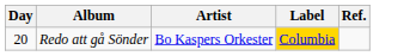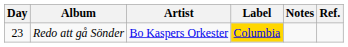+ column: Notes
Redo att gå Sönder | Day: 20 -> 23
